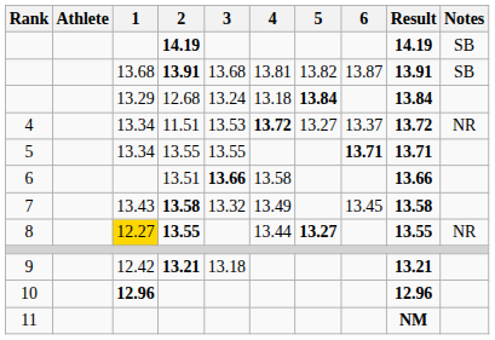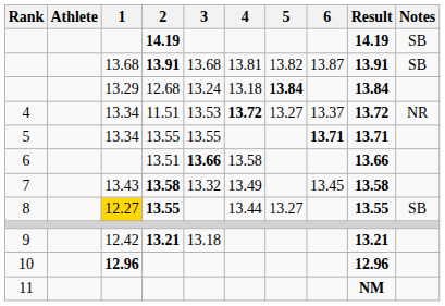8 | 5: bold -> normal
8 | Notes: NR -> SB
